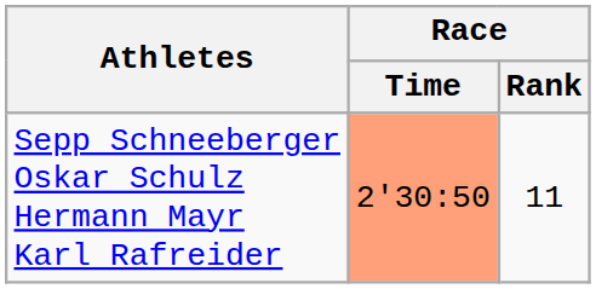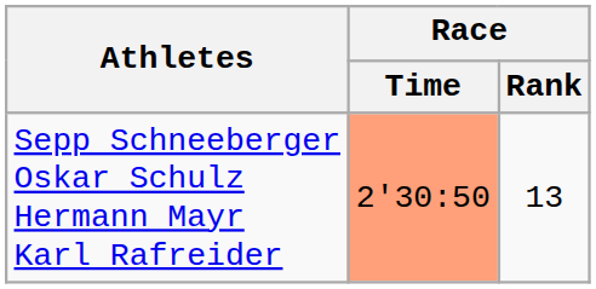Sepp Schneeberger Oskar Schulz Hermann Mayr Karl Rafreider | Race / Rank: 11 -> 13
